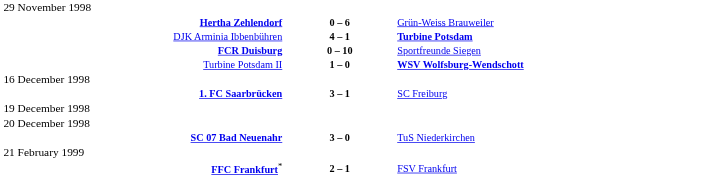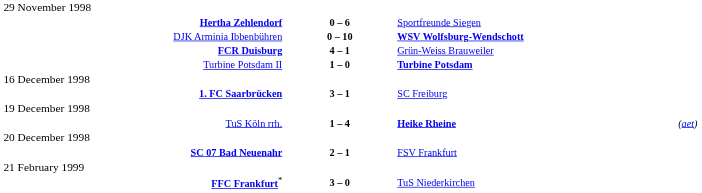Hertha Zehlendorf | column 3: Grün-Weiss Brauweiler -> Sportfreunde Siegen
DJK Arminia Ibbenbühren | column 2: 4 – 1 -> 0 – 10
DJK Arminia Ibbenbühren | column 3: Turbine Potsdam -> WSV Wolfsburg-Wendschott
FCR Duisburg | column 2: 0 – 10 -> 4 – 1
FCR Duisburg | column 3: Sportfreunde Siegen -> Grün-Weiss Brauweiler
Turbine Potsdam II | column 3: WSV Wolfsburg-Wendschott -> Turbine Potsdam
+ row: TuS Köln rrh. | 1 – 4 | Heike Rheine | (aet)
SC 07 Bad Neuenahr | column 2: 3 – 0 -> 2 – 1
SC 07 Bad Neuenahr | column 3: TuS Niederkirchen -> FSV Frankfurt
FFC Frankfurt* | column 2: 2 – 1 -> 3 – 0
FFC Frankfurt* | column 3: FSV Frankfurt -> TuS Niederkirchen
